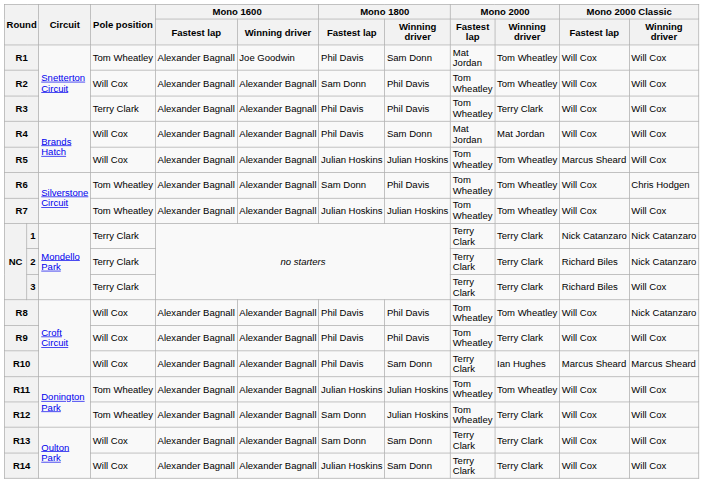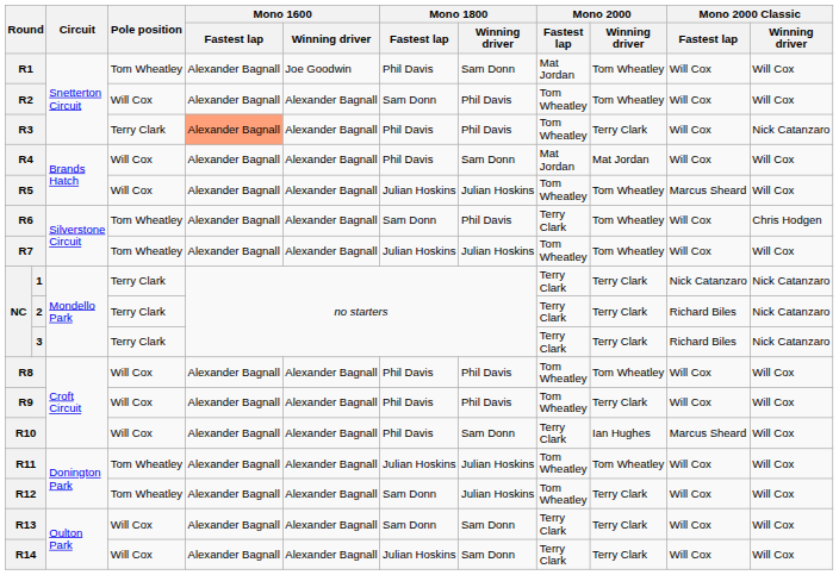R3 | Mono 1600 / Fastest lap: no background -> lightsalmon background
R3 | Mono 2000 Classic / Winning driver: Will Cox -> Nick Catanzaro
R6 | Mono 2000 / Fastest lap: Tom Wheatley -> Terry Clark
3 | Mono 2000 Classic / Winning driver: Will Cox -> Nick Catanzaro
R8 | Mono 2000 Classic / Winning driver: Nick Catanzaro -> Will Cox
R10 | Mono 2000 Classic / Winning driver: Marcus Sheard -> Will Cox
